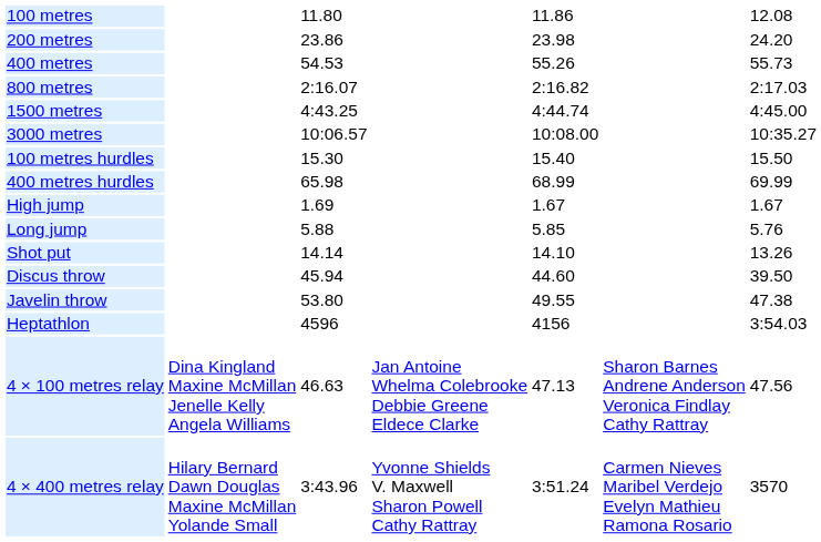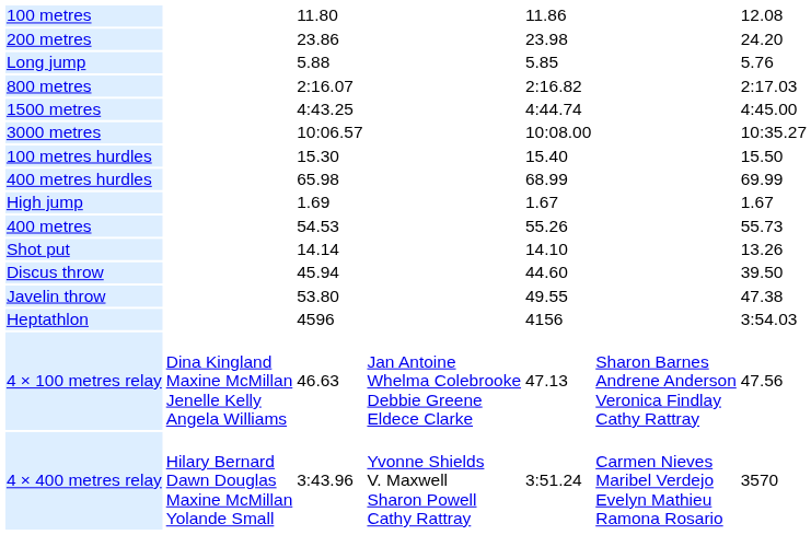rows swapped: 400 metres <-> Long jump
